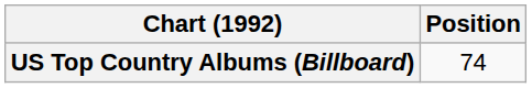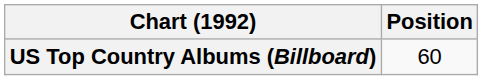US Top Country Albums (Billboard) | Position: 74 -> 60
